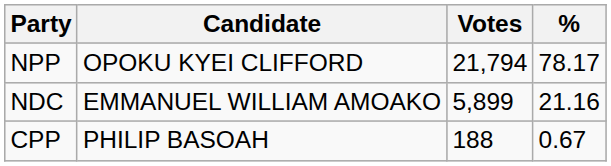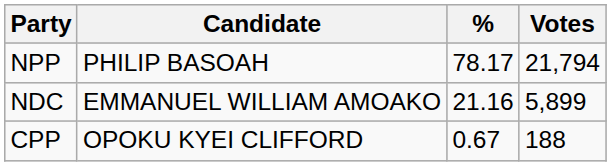columns swapped: Votes <-> %
NPP | Candidate: OPOKU KYEI CLIFFORD -> PHILIP BASOAH
CPP | Candidate: PHILIP BASOAH -> OPOKU KYEI CLIFFORD
